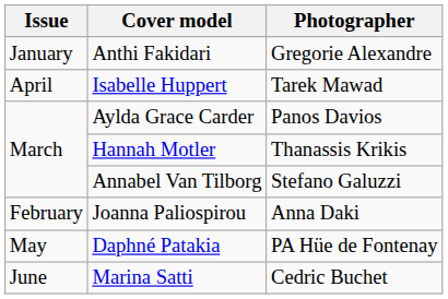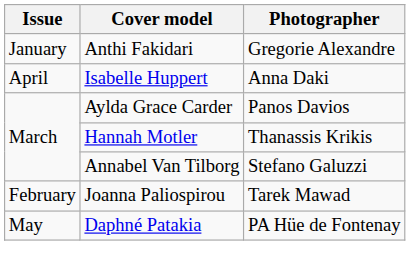Isabelle Huppert | Photographer: Tarek Mawad -> Anna Daki
Joanna Paliospirou | Photographer: Anna Daki -> Tarek Mawad
- row: June | Marina Satti | Cedric Buchet
